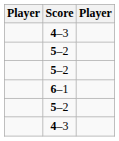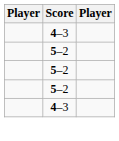- row: 6–1
